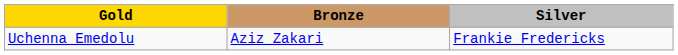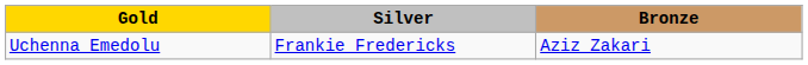columns swapped: Silver <-> Bronze
